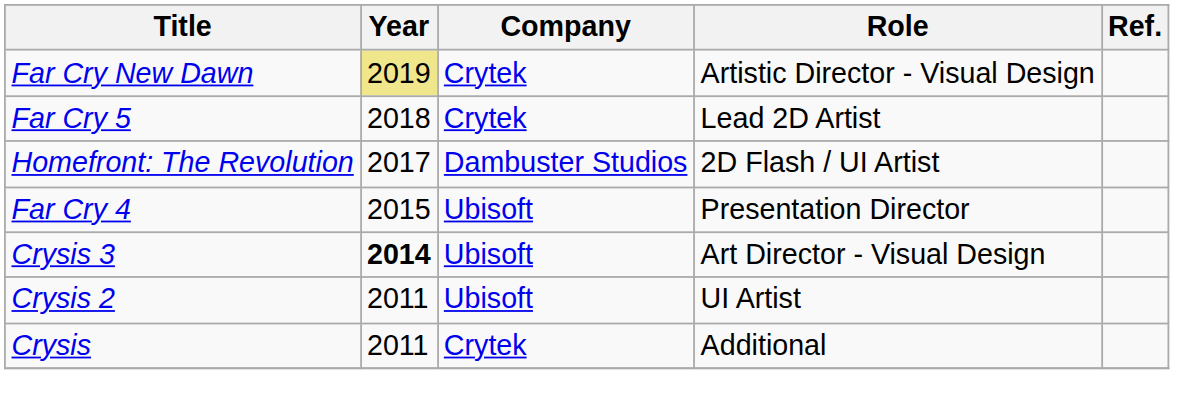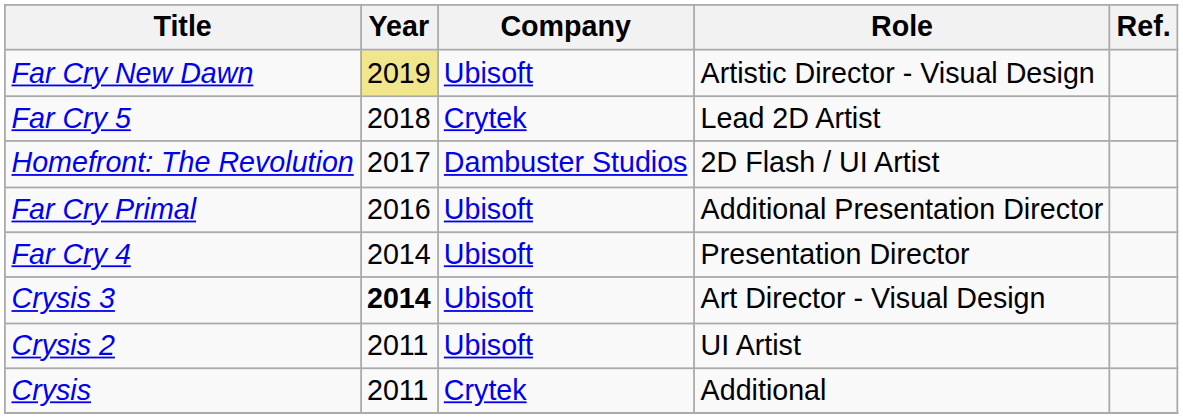Far Cry New Dawn | Company: Crytek -> Ubisoft
+ row: Far Cry Primal | 2016 | Ubisoft | Additional Presentation Director
Far Cry 4 | Year: 2015 -> 2014
